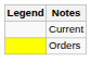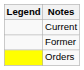+ row: Former
